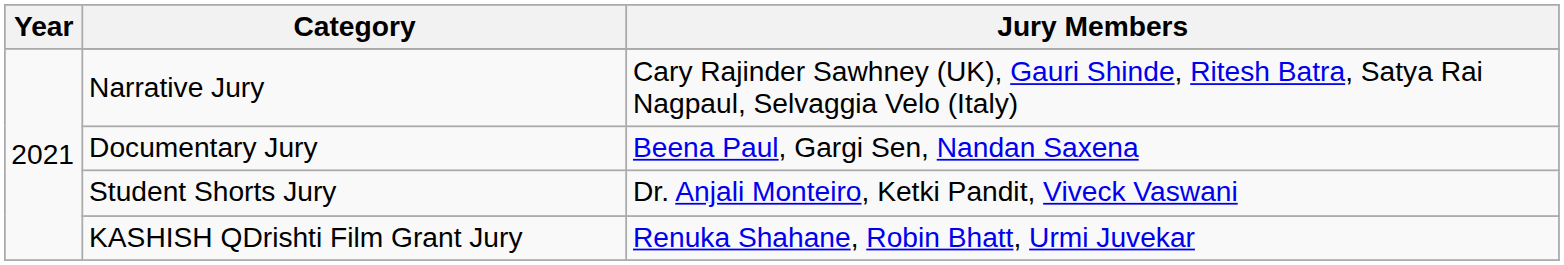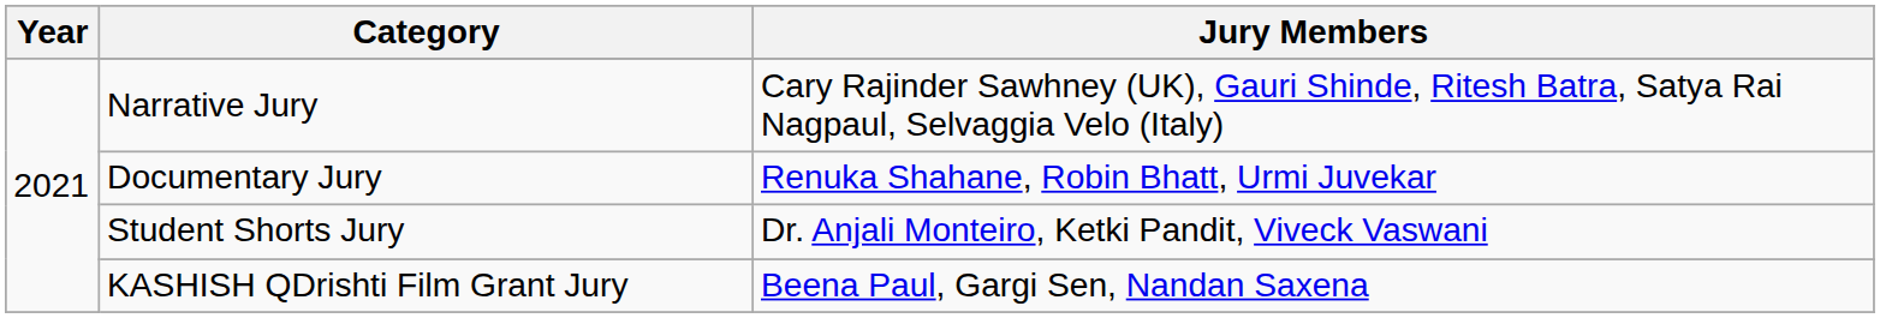Documentary Jury | Jury Members: Beena Paul, Gargi Sen, Nandan Saxena -> Renuka Shahane, Robin Bhatt, Urmi Juvekar
KASHISH QDrishti Film Grant Jury | Jury Members: Renuka Shahane, Robin Bhatt, Urmi Juvekar -> Beena Paul, Gargi Sen, Nandan Saxena
